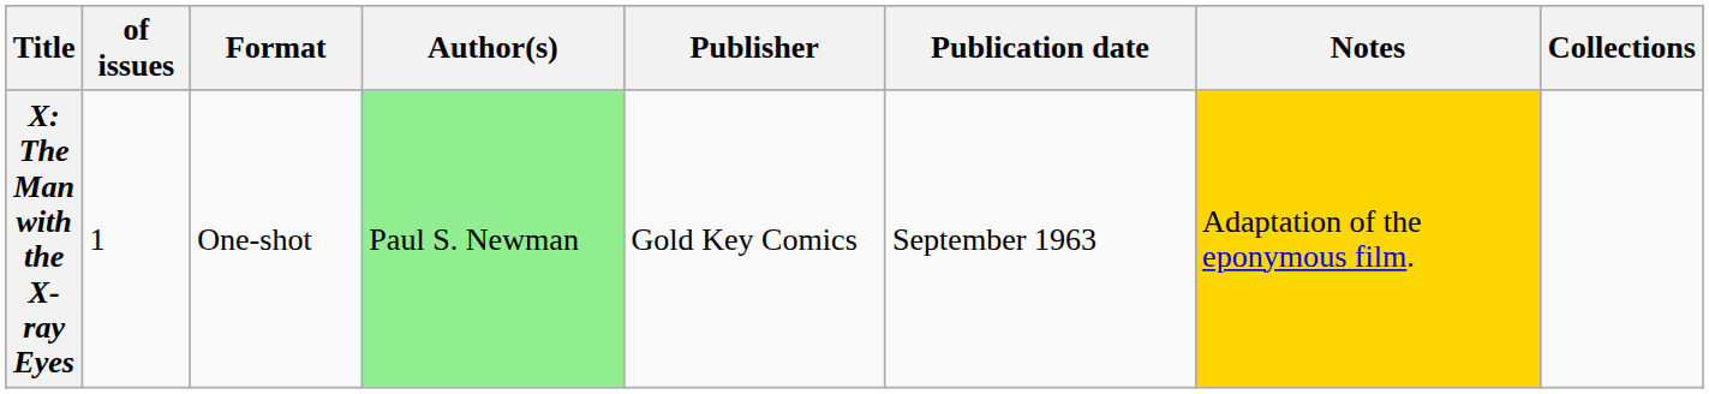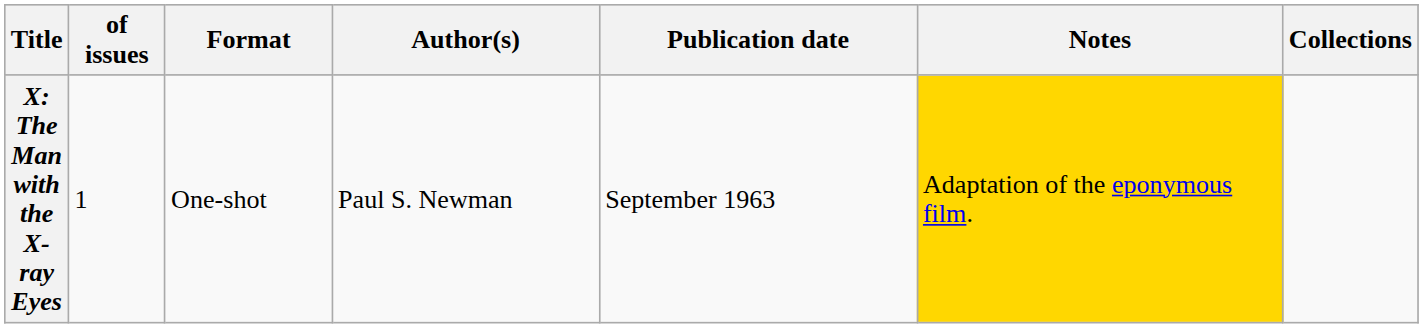- column: Publisher | Gold Key Comics
X: The Man with the X-ray Eyes | Author(s): lightgreen background -> no background
